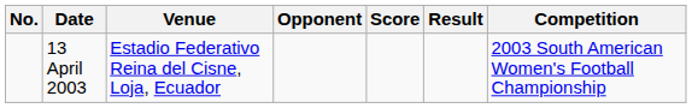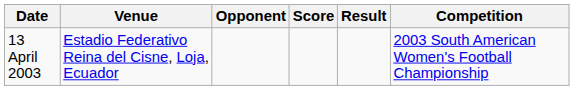- column: No.
